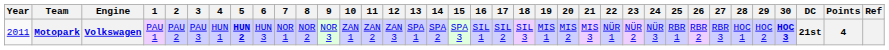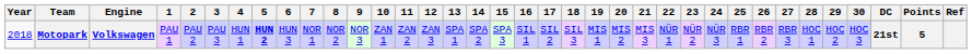Motopark | Year: 2011 -> 2018
Motopark | 30: bold -> normal
Motopark | Points: 4 -> 5
